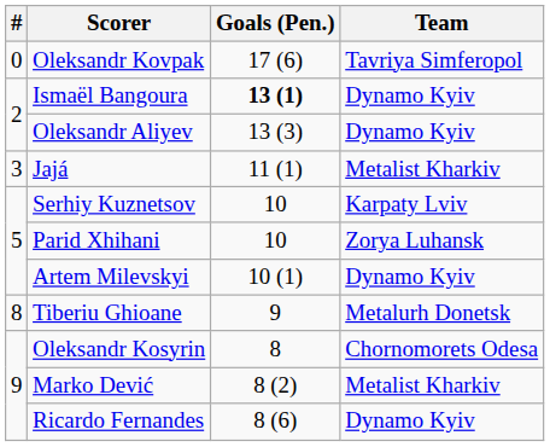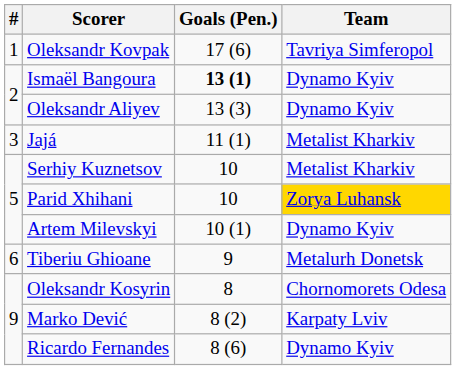Oleksandr Kovpak | #: 0 -> 1
Serhiy Kuznetsov | Team: Karpaty Lviv -> Metalist Kharkiv
Parid Xhihani | Team: no background -> gold background
Tiberiu Ghioane | #: 8 -> 6
Marko Dević | Team: Metalist Kharkiv -> Karpaty Lviv
